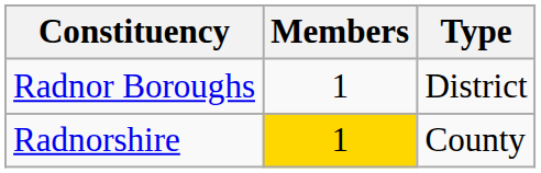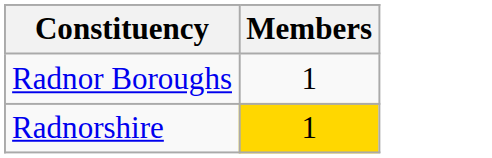- column: Type | District | County
